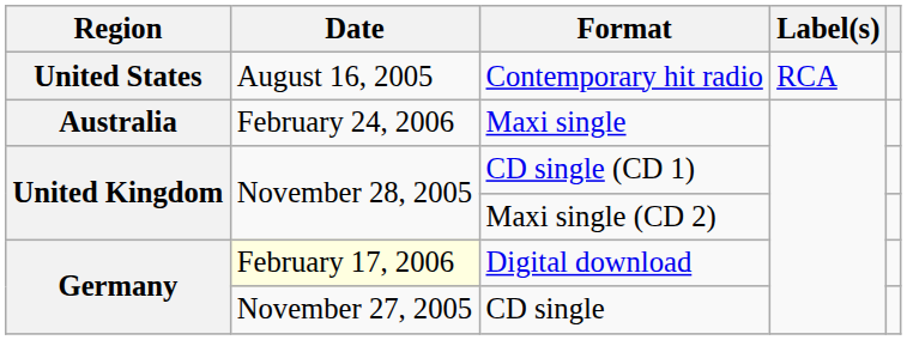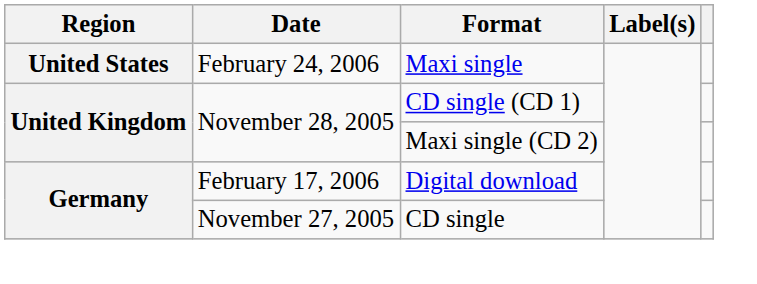- row: United States | August 16, 2005 | Contemporary hit radio | RCA
Maxi single | Region: Australia -> United States
Digital download | Date: lightyellow background -> no background
